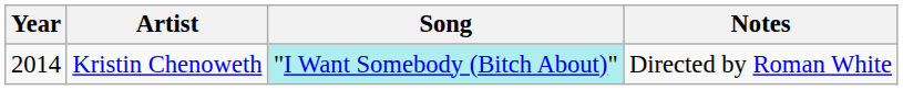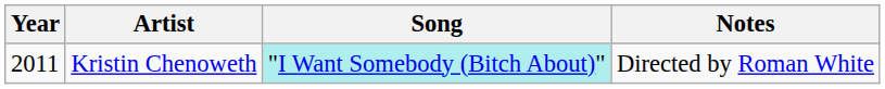Kristin Chenoweth | Year: 2014 -> 2011
